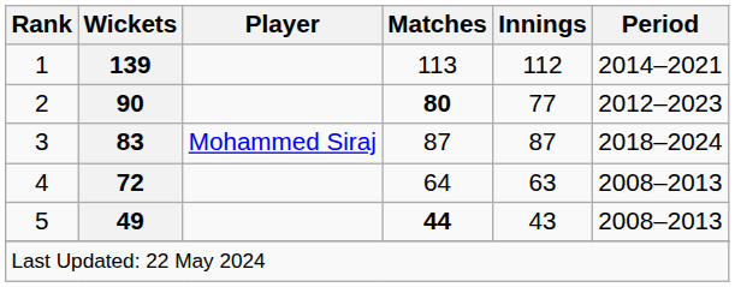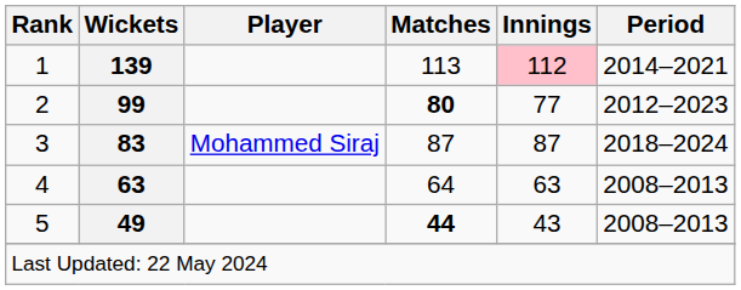1 | Innings: no background -> pink background
2 | Wickets: 90 -> 99
4 | Wickets: 72 -> 63
